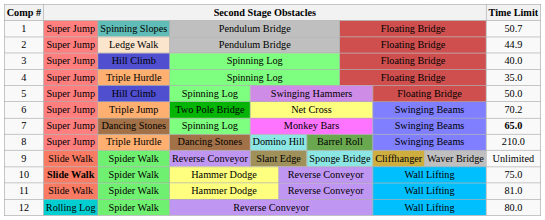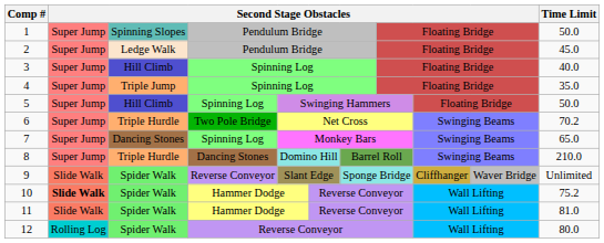1 | column 11: 50.7 -> 50.0
2 | column 11: 44.9 -> 45.0
4 | column 3: Triple Hurdle -> Triple Jump
6 | column 3: Triple Jump -> Triple Hurdle
7 | column 11: bold -> normal
10 | column 11: 75.0 -> 75.2
